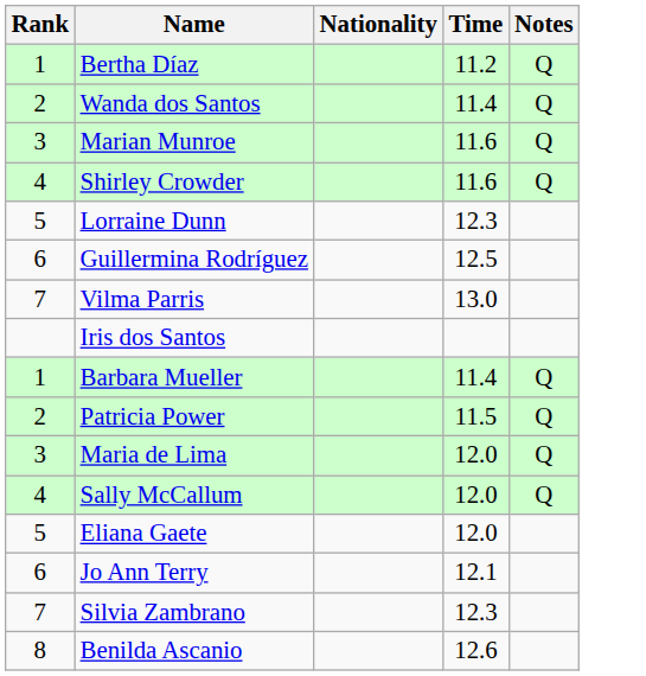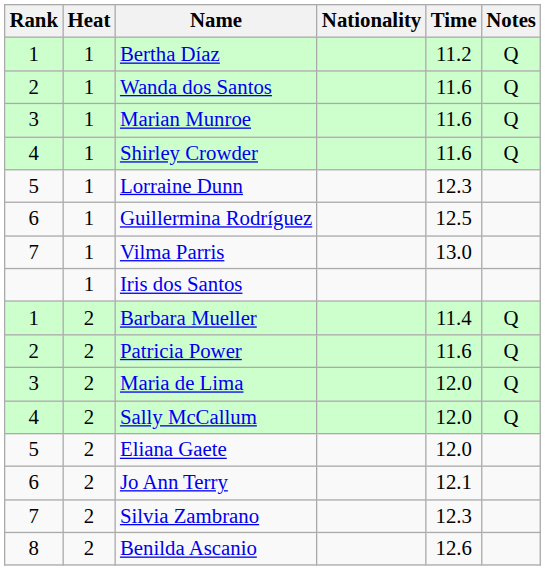+ column: Heat | 1 | 1 | 1 | 1 | 1 | 1 | 1 | 1 | 2 | 2 | 2 | 2 | 2 | 2 | 2 | 2
Wanda dos Santos | Time: 11.4 -> 11.6
Patricia Power | Time: 11.5 -> 11.6
